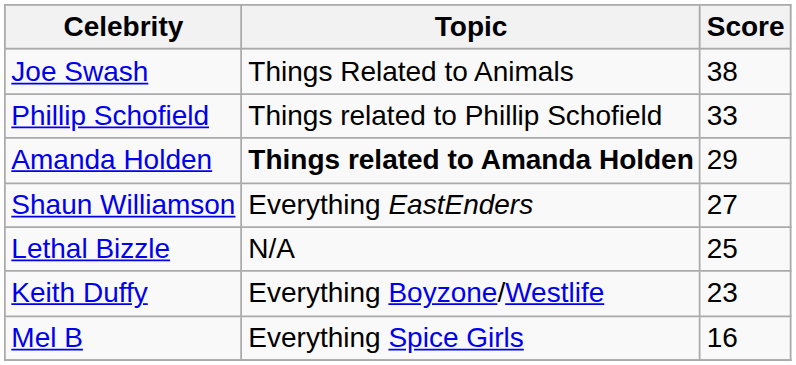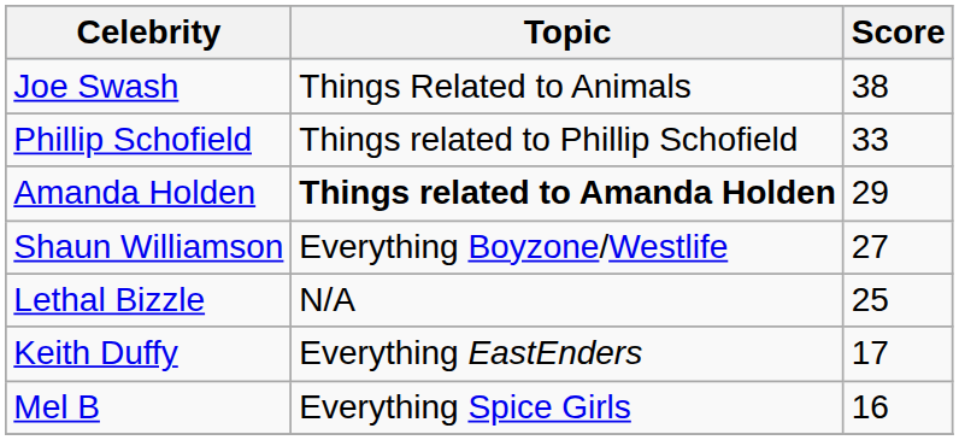Shaun Williamson | Topic: Everything EastEnders -> Everything Boyzone/Westlife
Keith Duffy | Topic: Everything Boyzone/Westlife -> Everything EastEnders
Keith Duffy | Score: 23 -> 17
